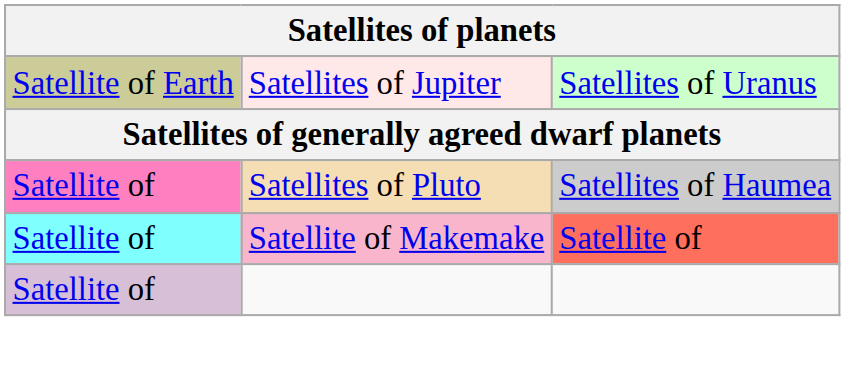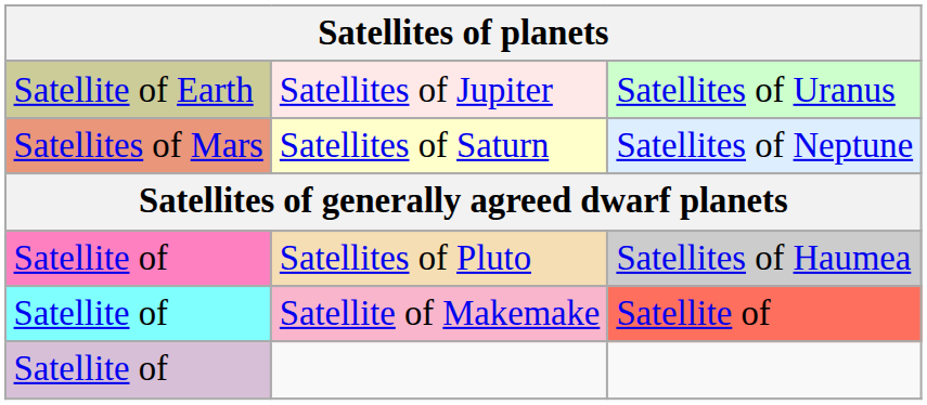+ row: Satellites of Mars | Satellites of Saturn | Satellites of Neptune
